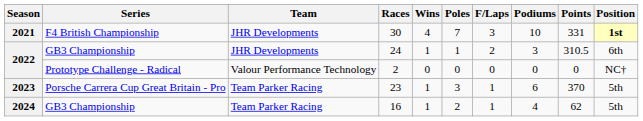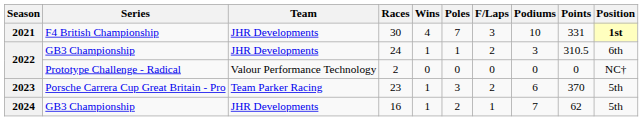23 | F/Laps: 1 -> 2
16 | Team: Team Parker Racing -> JHR Developments
16 | Podiums: 4 -> 7
